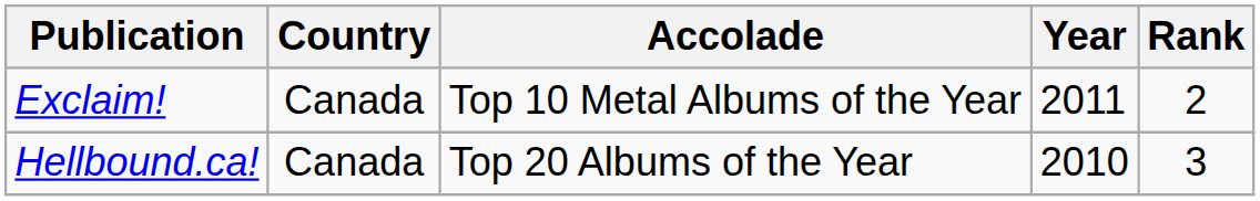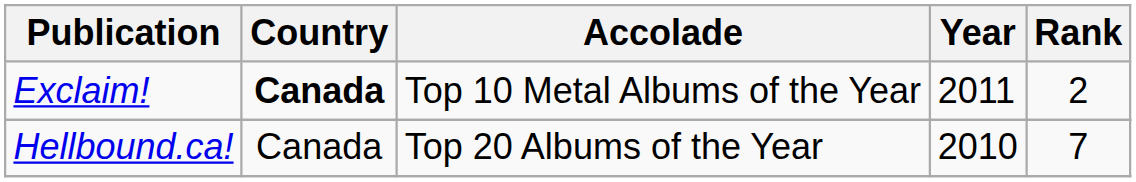Exclaim! | Country: normal -> bold
Hellbound.ca! | Rank: 3 -> 7
